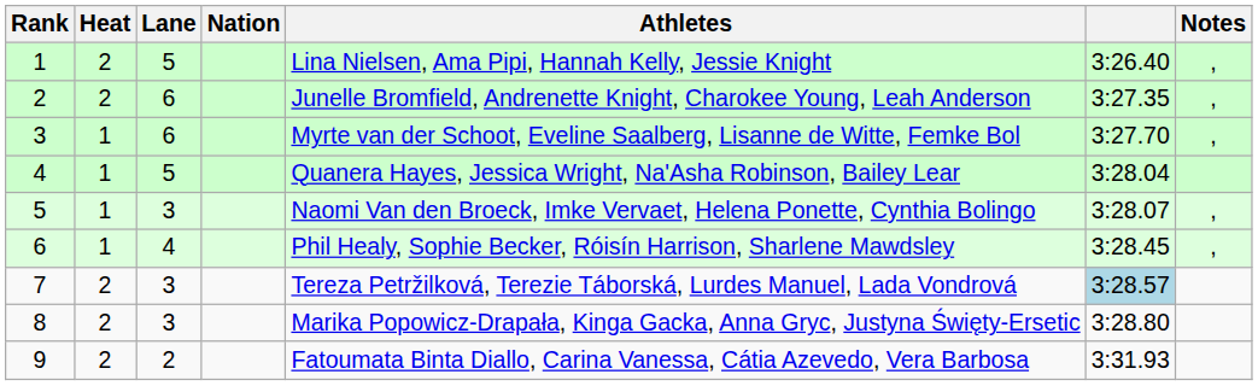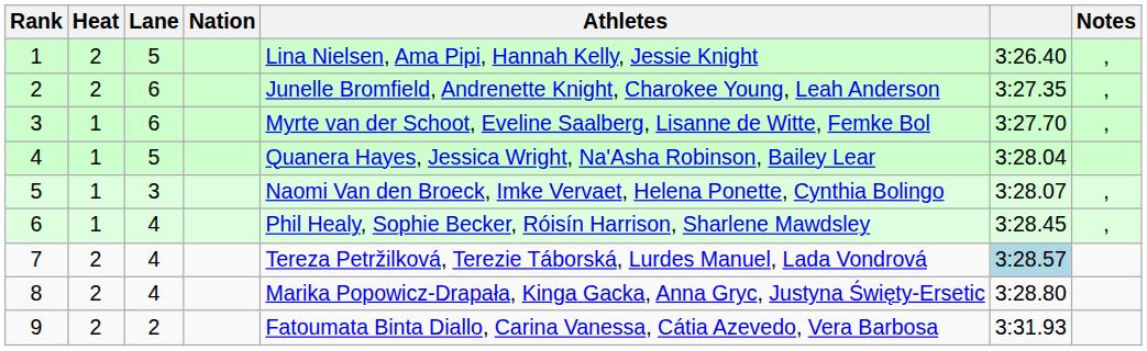7 | Lane: 3 -> 4
8 | Lane: 3 -> 4
